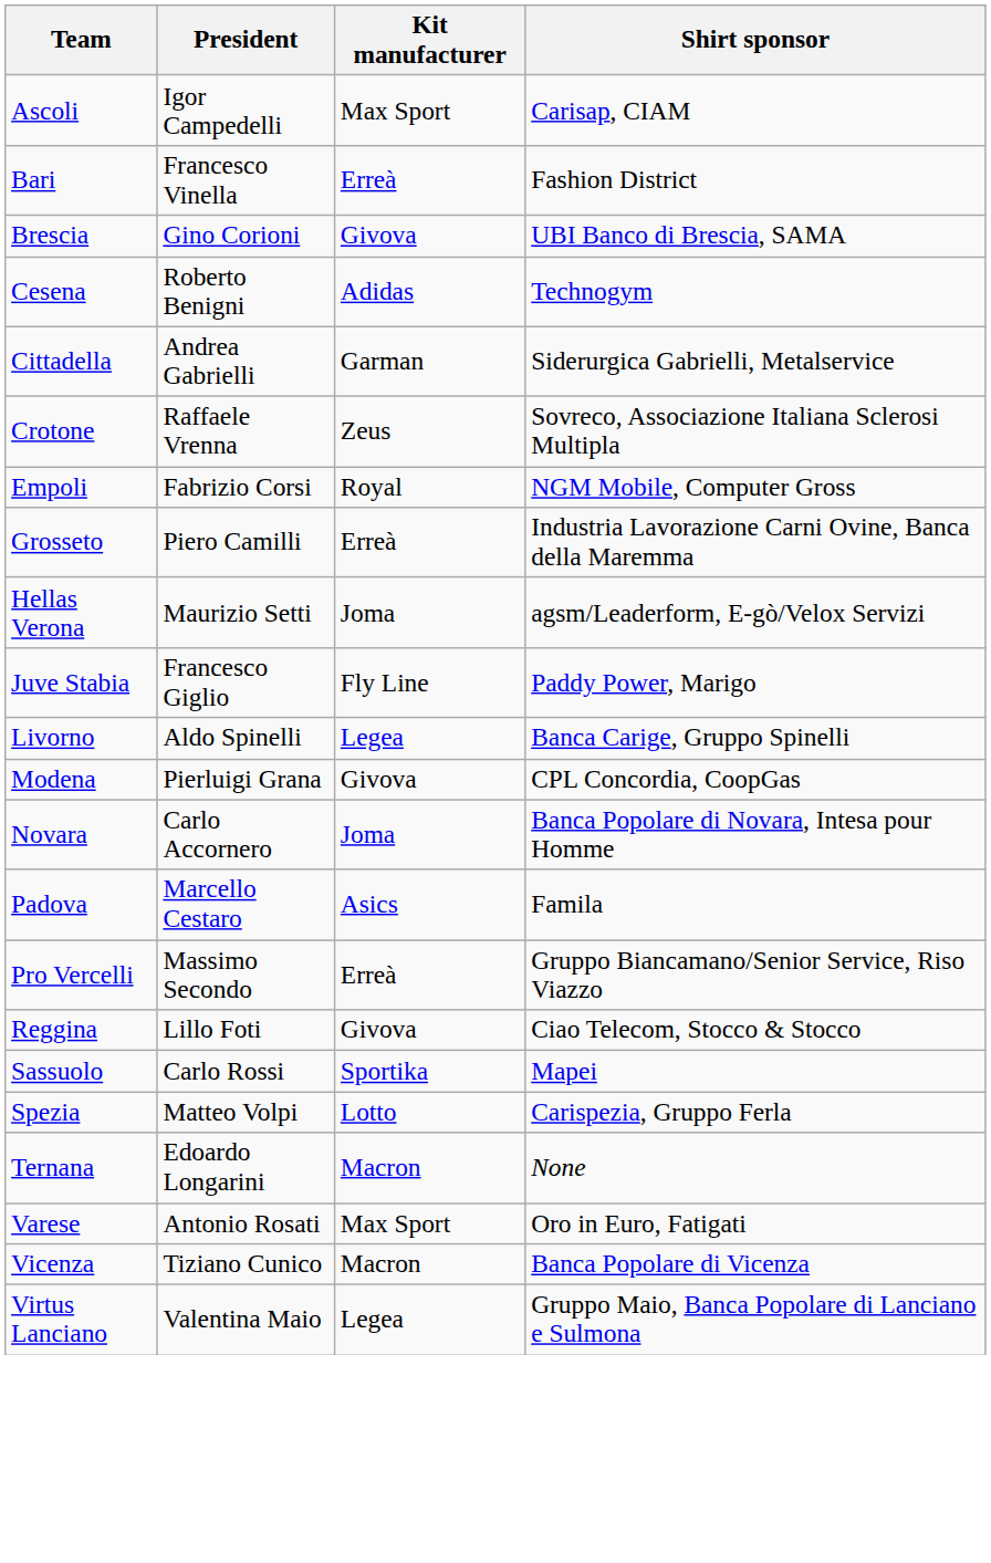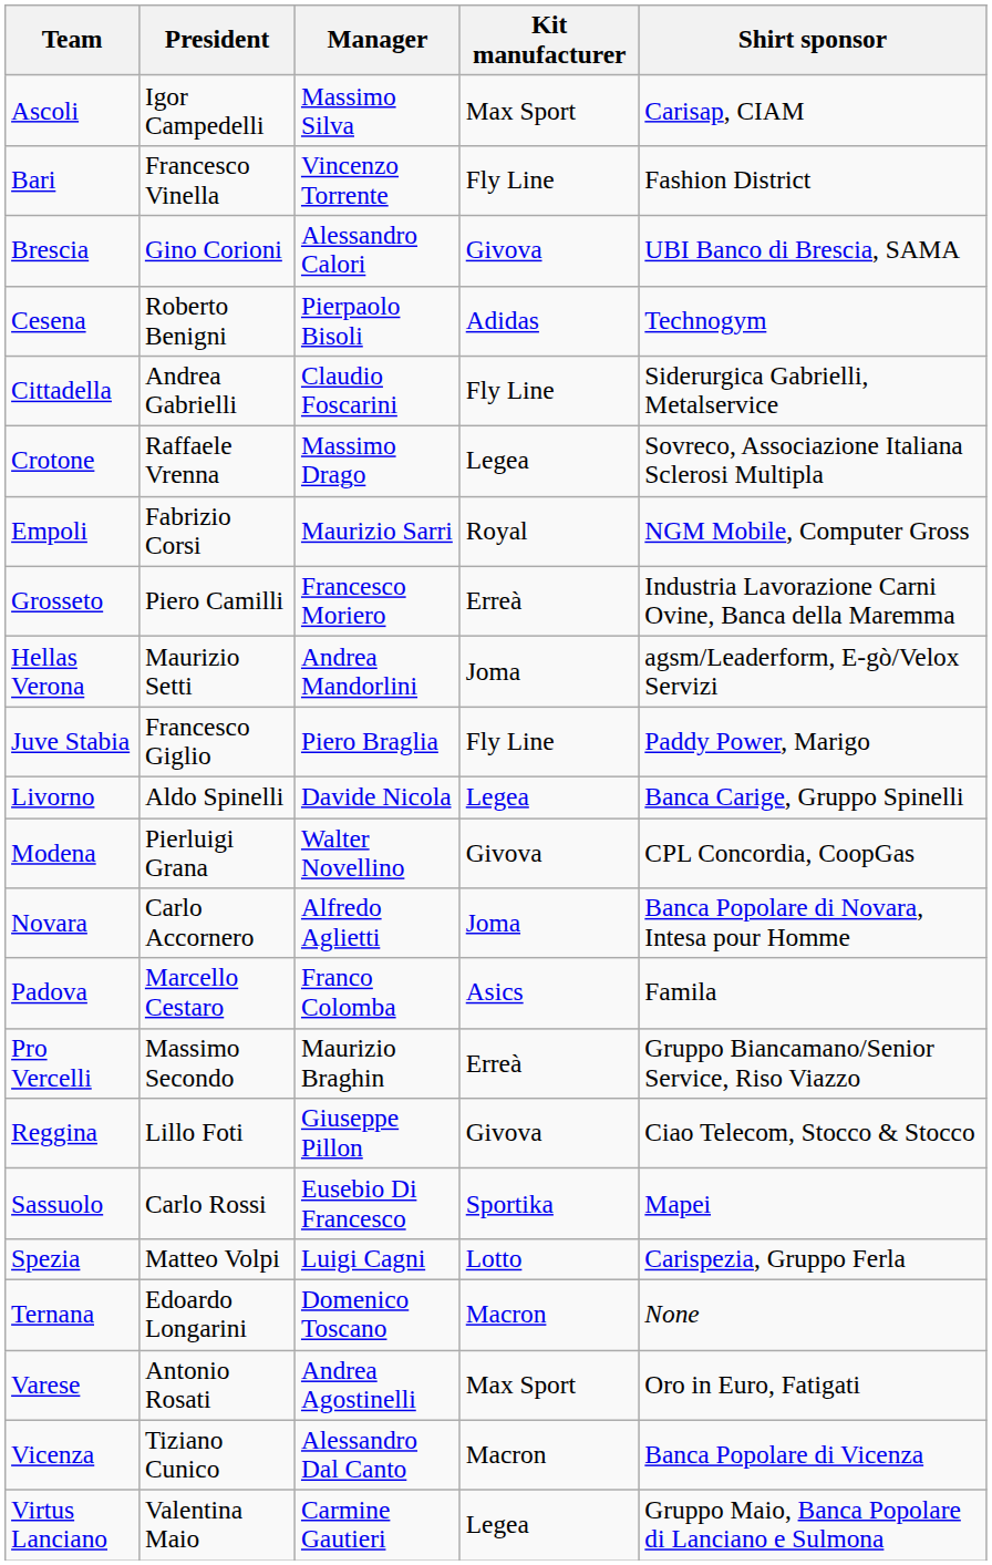+ column: Manager | Massimo Silva | Vincenzo Torrente | Alessandro Calori | Pierpaolo Bisoli | Claudio Foscarini | Massimo Drago | Maurizio Sarri | Francesco Moriero | Andrea Mandorlini | Piero Braglia | Davide Nicola | Walter Novellino | Alfredo Aglietti | Franco Colomba | Maurizio Braghin | Giuseppe Pillon | Eusebio Di Francesco | Luigi Cagni | Domenico Toscano | Andrea Agostinelli | Alessandro Dal Canto | Carmine Gautieri
Bari | Kit manufacturer: Erreà -> Fly Line
Cittadella | Kit manufacturer: Garman -> Fly Line
Crotone | Kit manufacturer: Zeus -> Legea
